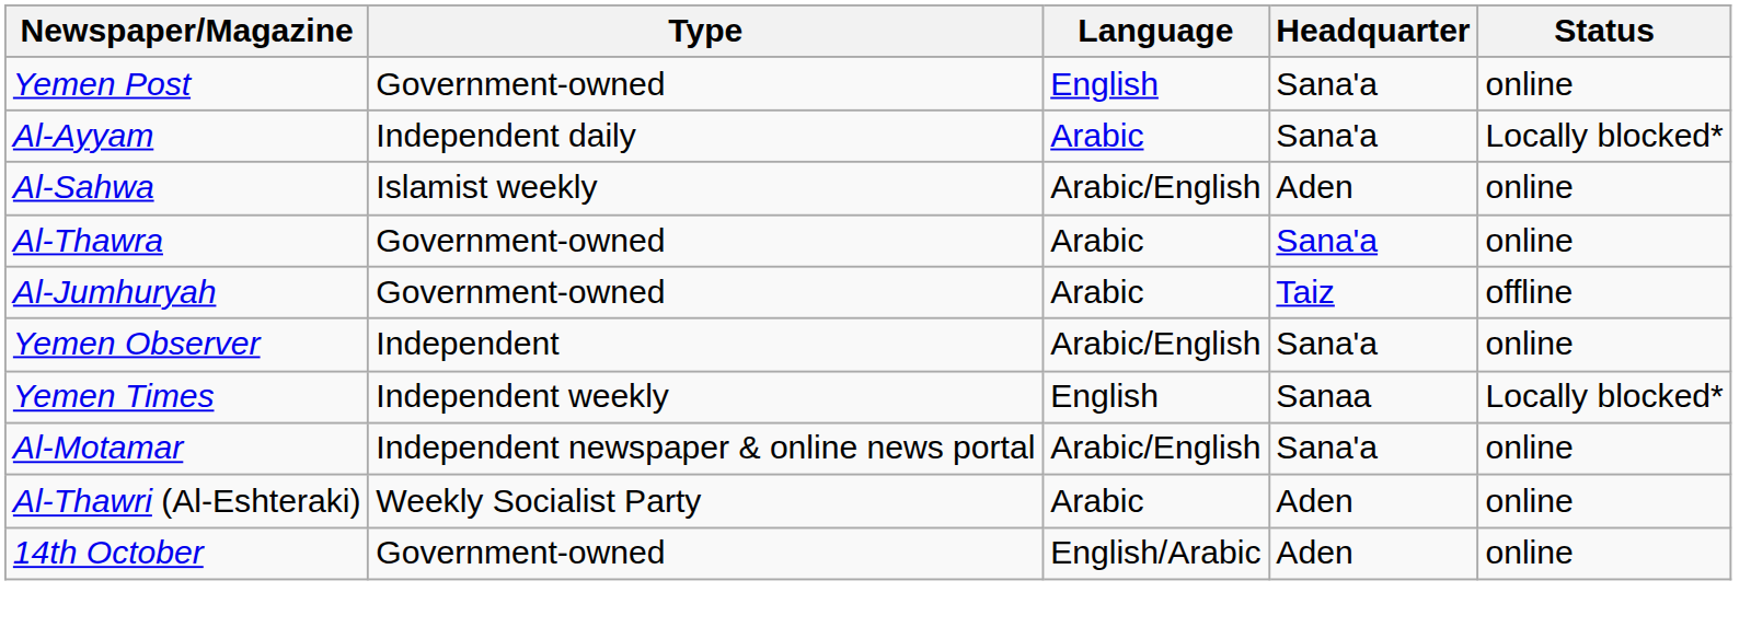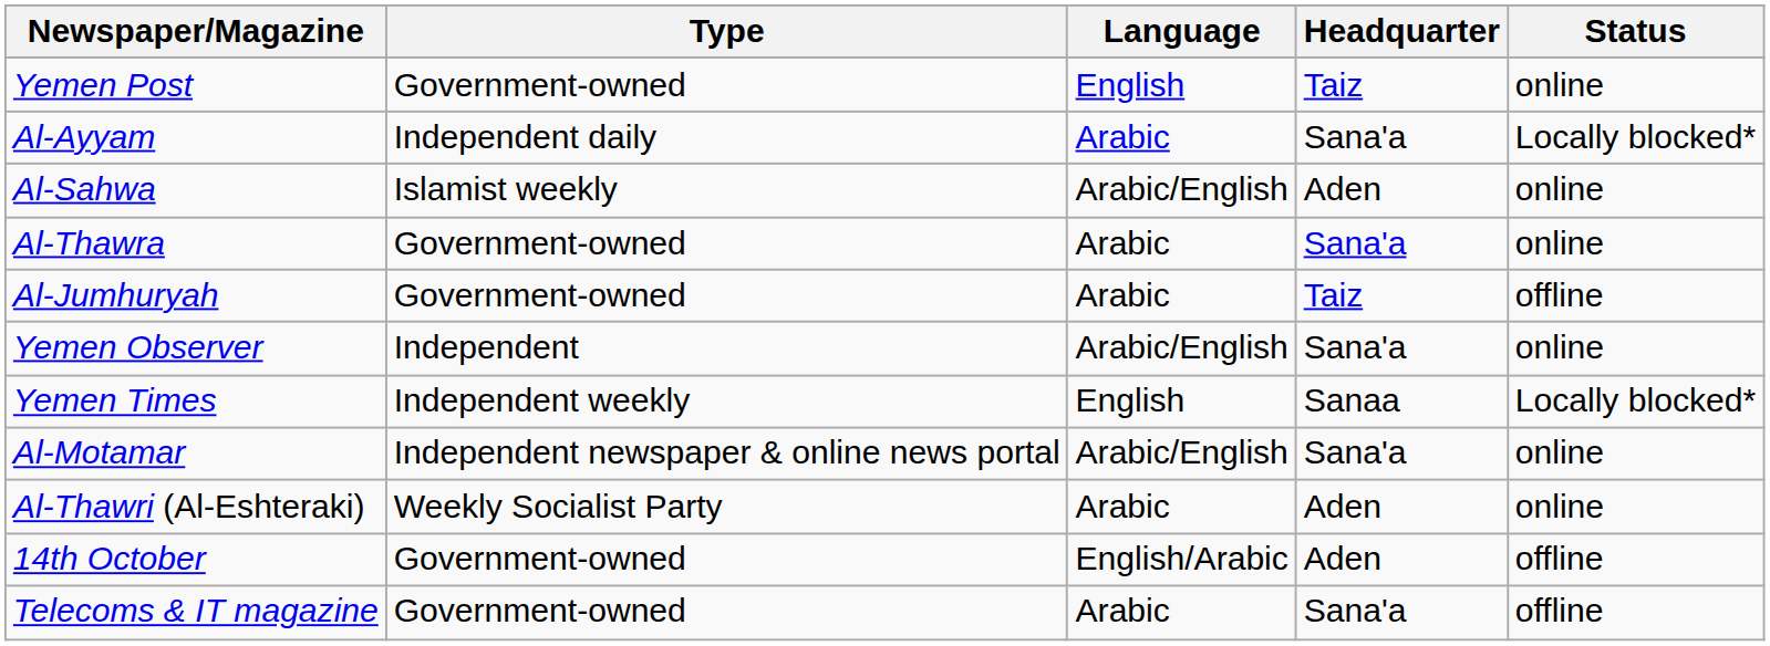Yemen Post | Headquarter: Sana'a -> Taiz
14th October | Status: online -> offline
+ row: Telecoms & IT magazine | Government-owned | Arabic | Sana'a | offline
